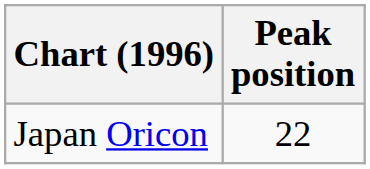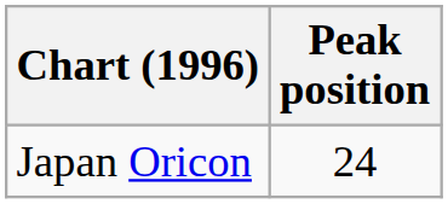Japan Oricon | Peak position: 22 -> 24
